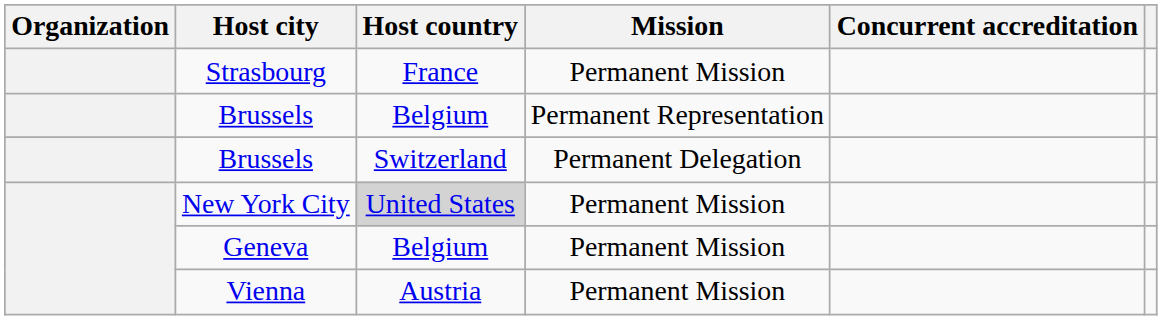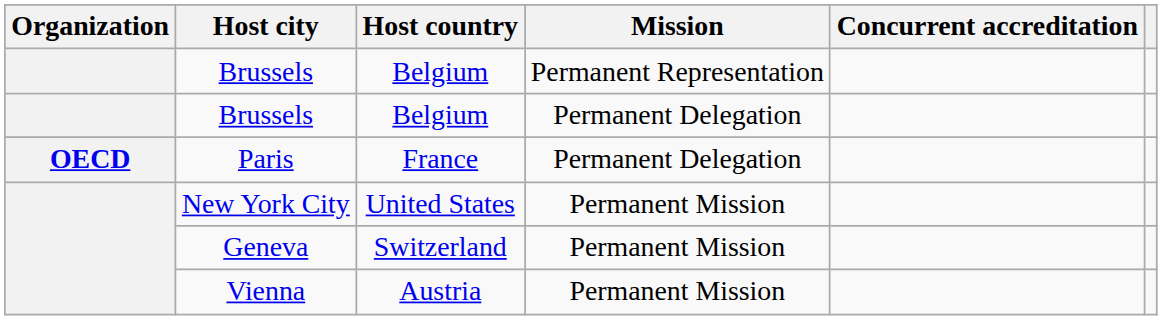- row: Strasbourg | France | Permanent Mission
Brussels / Permanent Delegation | Host country: Switzerland -> Belgium
+ row: OECD | Paris | France | Permanent Delegation
New York City | Host country: lightgrey background -> no background
Geneva | Host country: Belgium -> Switzerland
